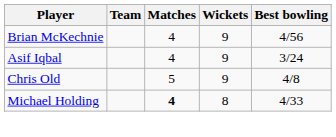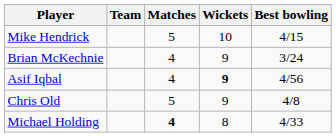+ row: Mike Hendrick | 5 | 10 | 4/15
Brian McKechnie | Best bowling: 4/56 -> 3/24
Asif Iqbal | Wickets: normal -> bold
Asif Iqbal | Best bowling: 3/24 -> 4/56
